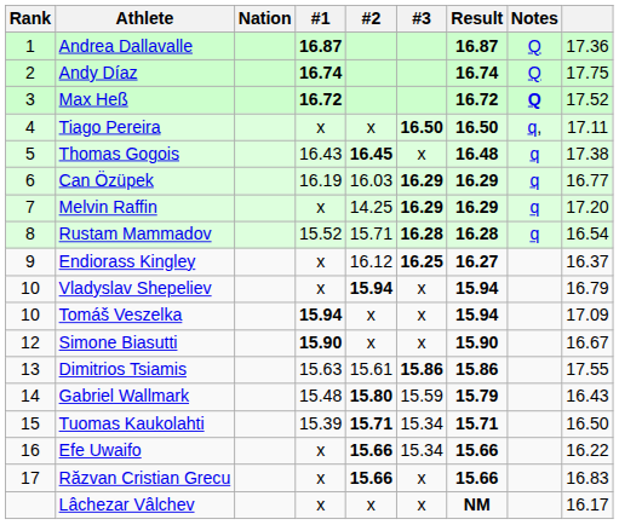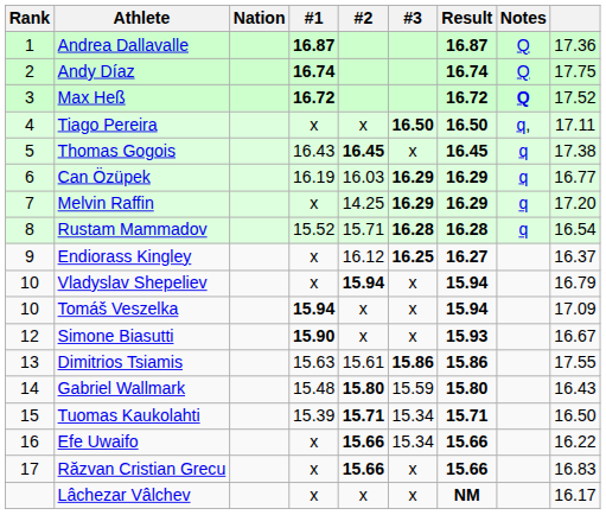Thomas Gogois | Result: 16.48 -> 16.45
Simone Biasutti | Result: 15.90 -> 15.93
Gabriel Wallmark | Result: 15.79 -> 15.80
